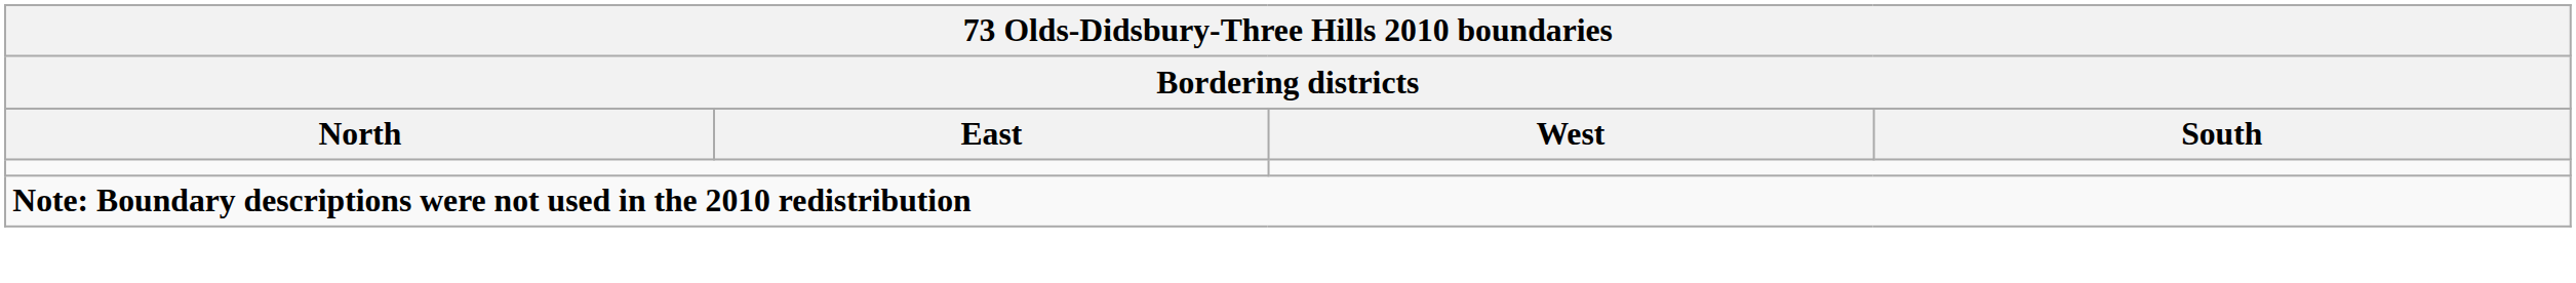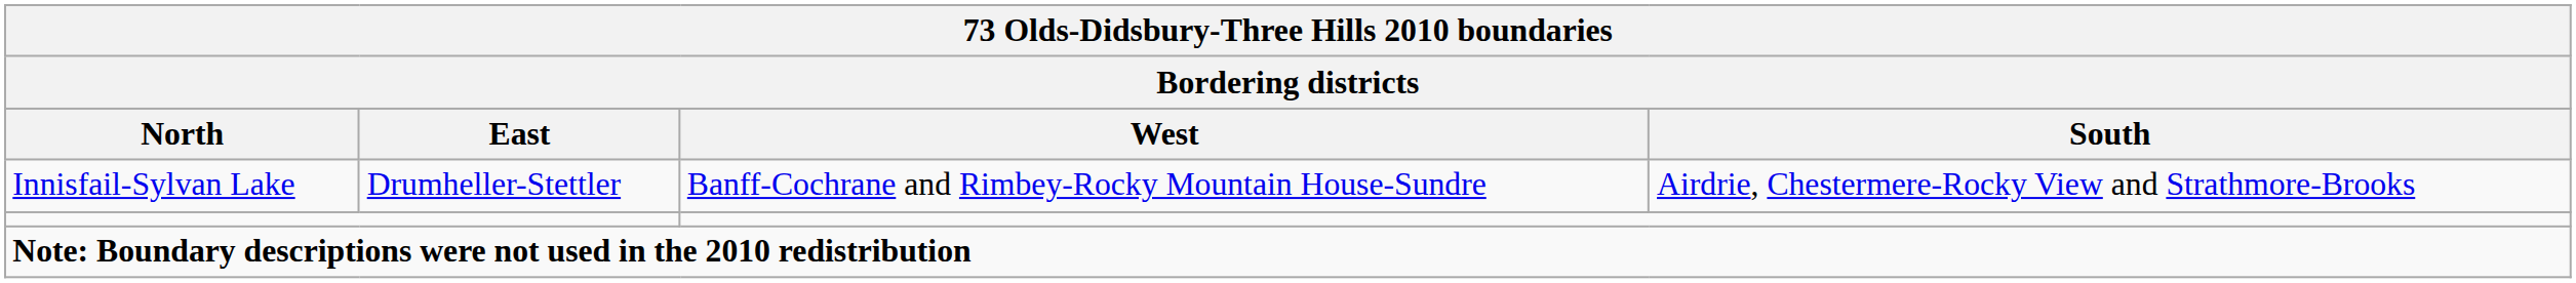+ row: Innisfail-Sylvan Lake | Drumheller-Stettler | Banff-Cochrane and Rimbey-Rocky Mountain House-Sundre | Airdrie, Chestermere-Rocky View and Strathmore-Brooks
